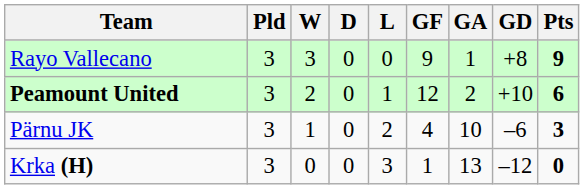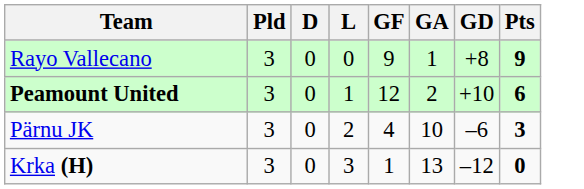- column: W | 3 | 2 | 1 | 0
